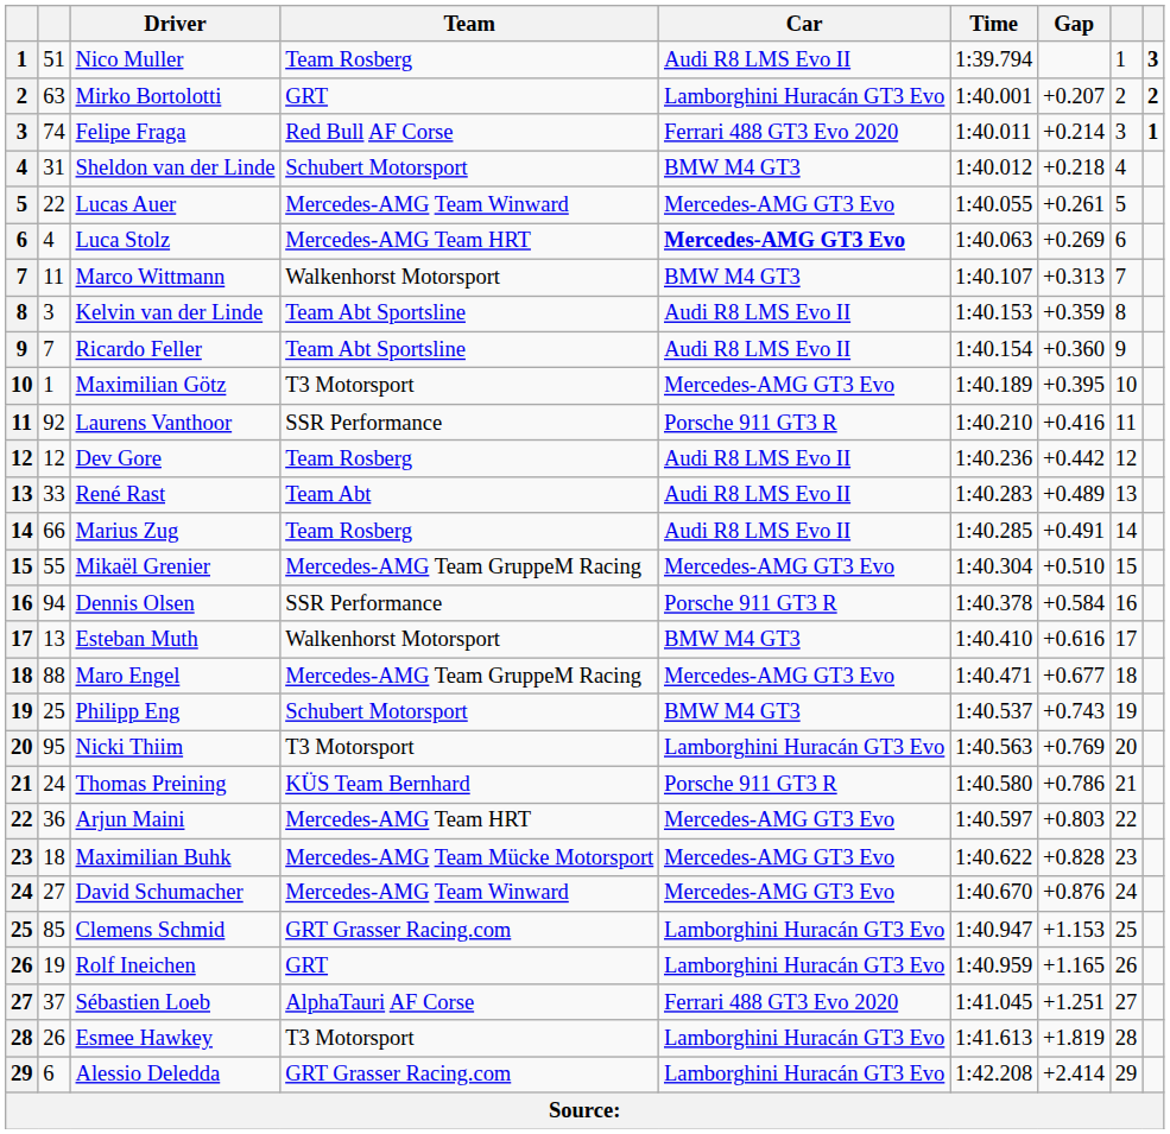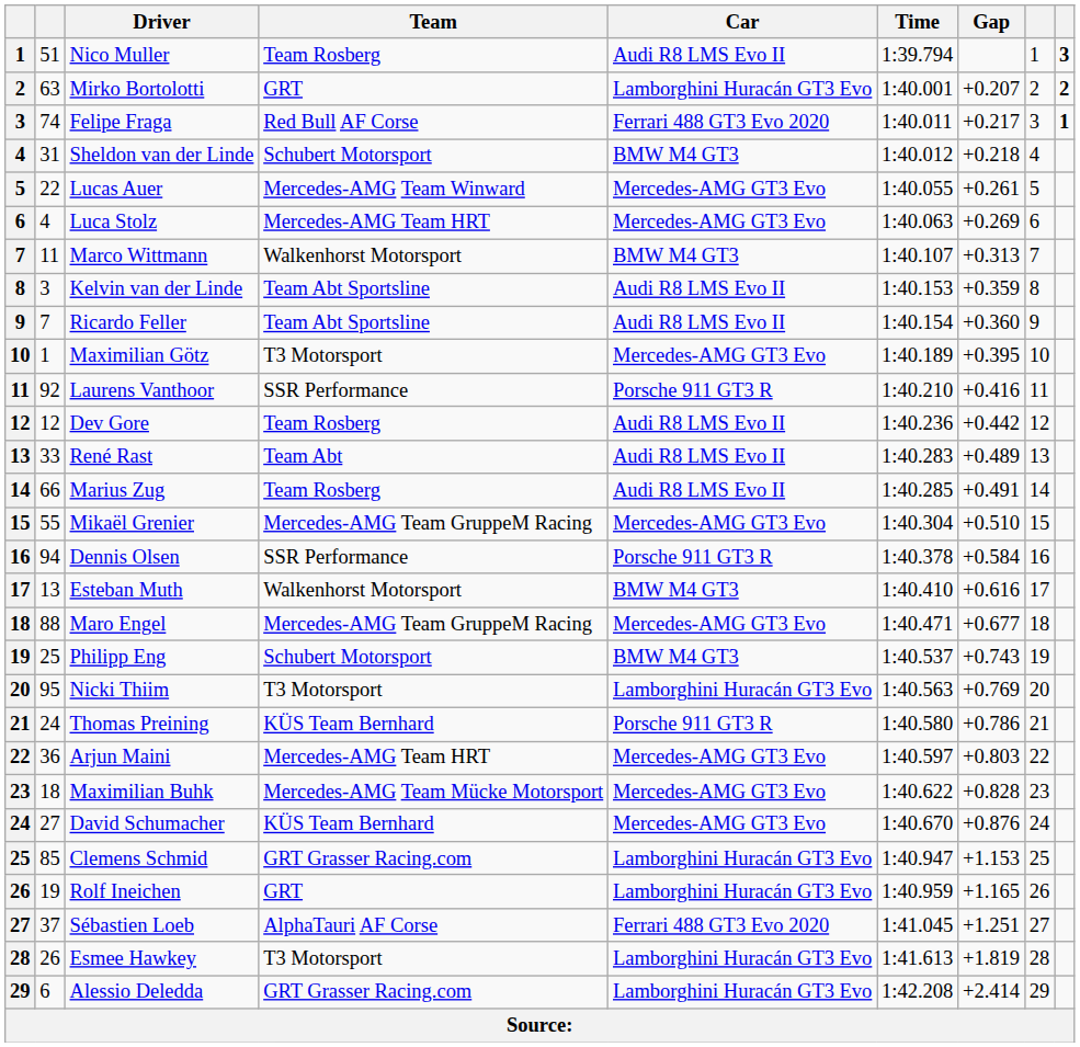Felipe Fraga | Gap: +0.214 -> +0.217
Luca Stolz | Car: bold -> normal
David Schumacher | Team: Mercedes-AMG Team Winward -> KÜS Team Bernhard
